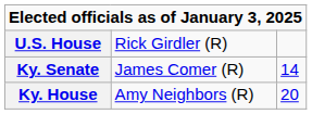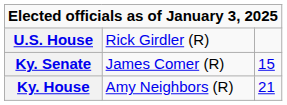Ky. Senate | column 3: 14 -> 15
Ky. House | column 3: 20 -> 21
